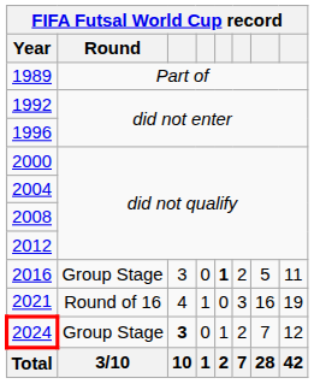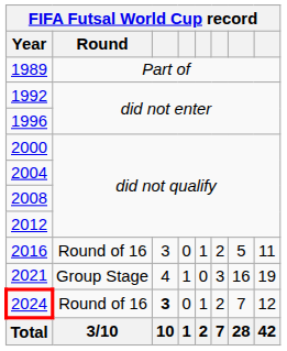2016 | Round: Group Stage -> Round of 16
2016 | column 5: bold -> normal
2021 | Round: Round of 16 -> Group Stage
2024 | Round: Group Stage -> Round of 16
